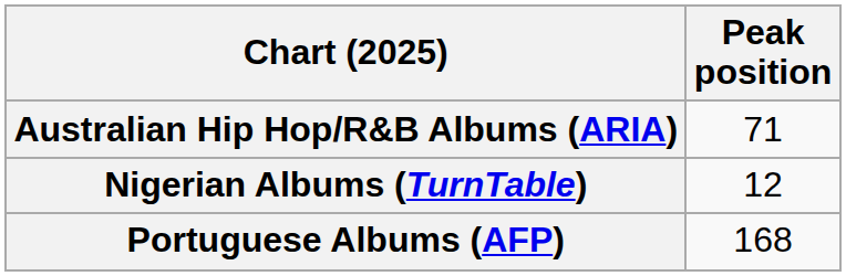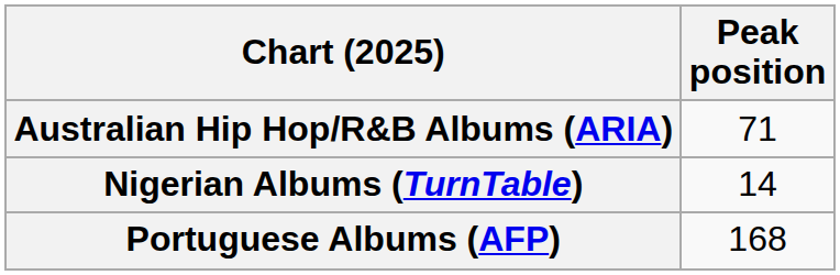Nigerian Albums (TurnTable) | Peak position: 12 -> 14
